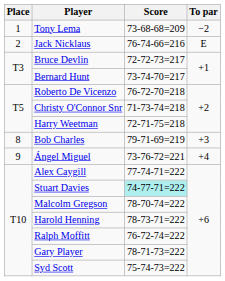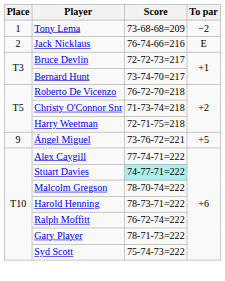- row: 8 | Bob Charles | 79-71-69=219 | +3
Ángel Miguel | To par: +4 -> +5
